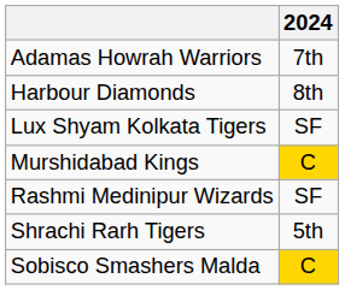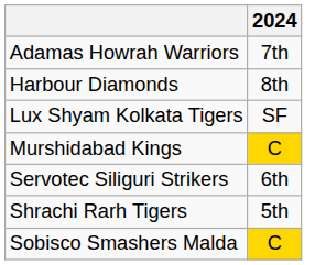- row: Rashmi Medinipur Wizards | SF
+ row: Servotec Siliguri Strikers | 6th
